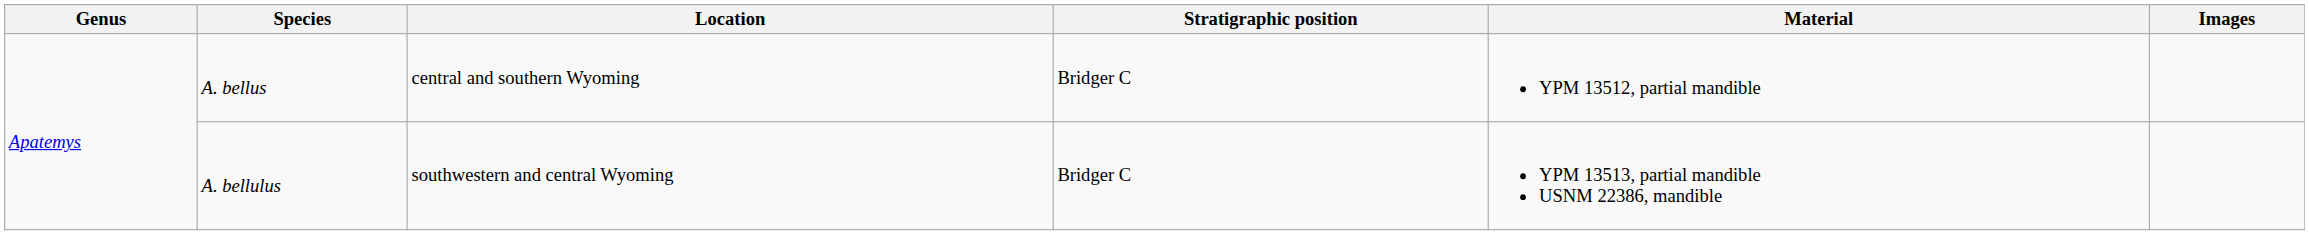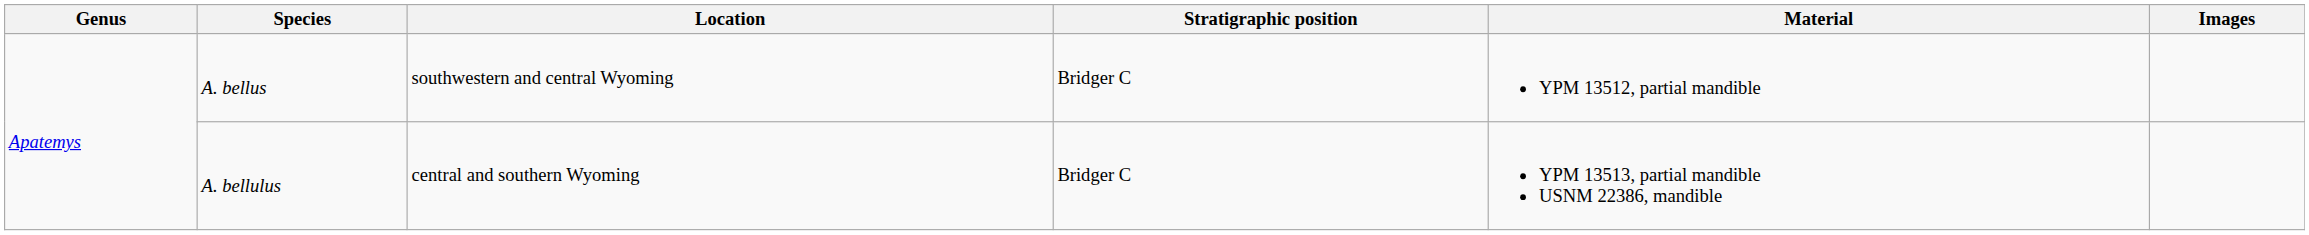A. bellus | Location: central and southern Wyoming -> southwestern and central Wyoming
A. bellulus | Location: southwestern and central Wyoming -> central and southern Wyoming
